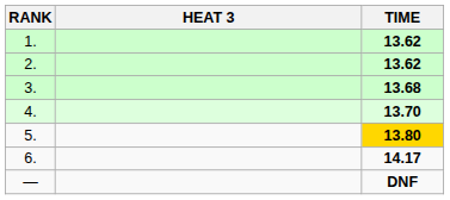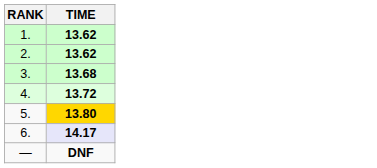- column: HEAT 3
4. | TIME: 13.70 -> 13.72
6. | TIME: no background -> lavender background
